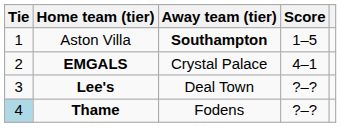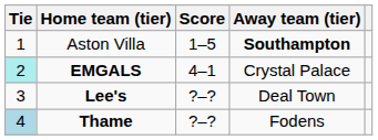columns swapped: Score <-> Away team (tier)
EMGALS | Tie: no background -> paleturquoise background
